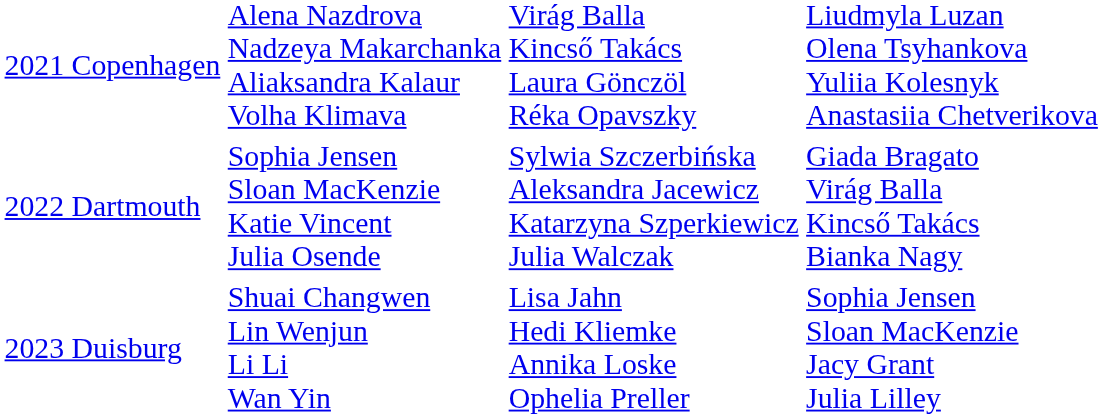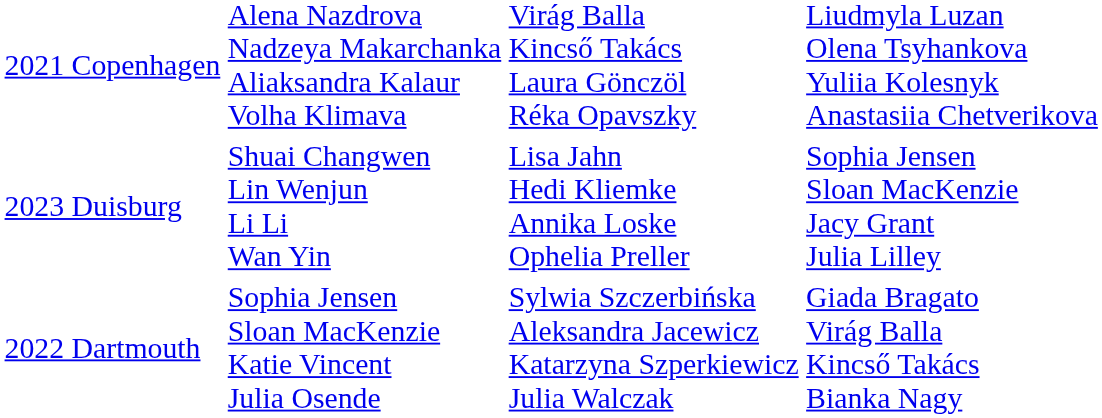rows swapped: 2022 Dartmouth <-> 2023 Duisburg
